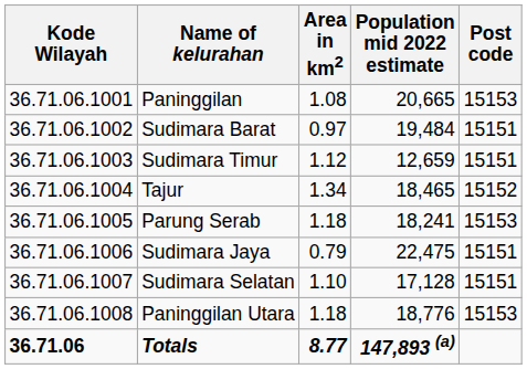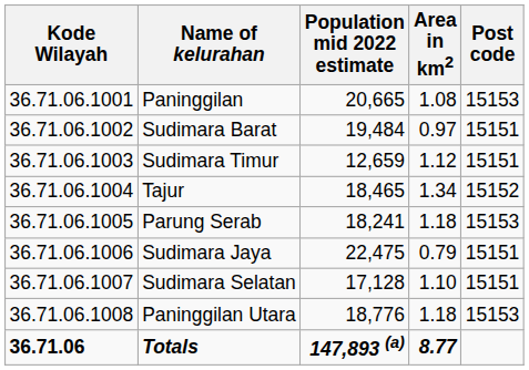columns swapped: Area in km2 <-> Population mid 2022 estimate
